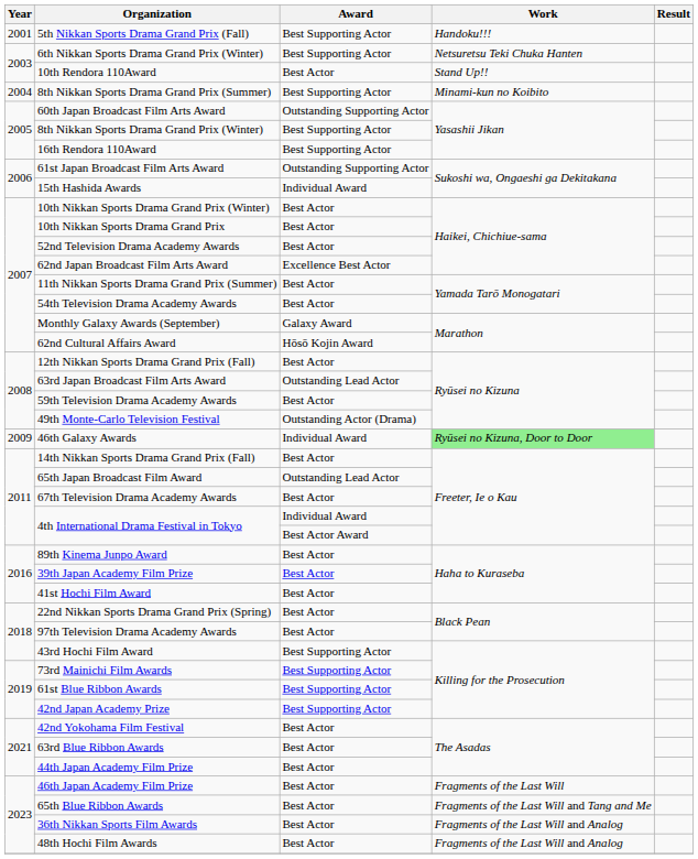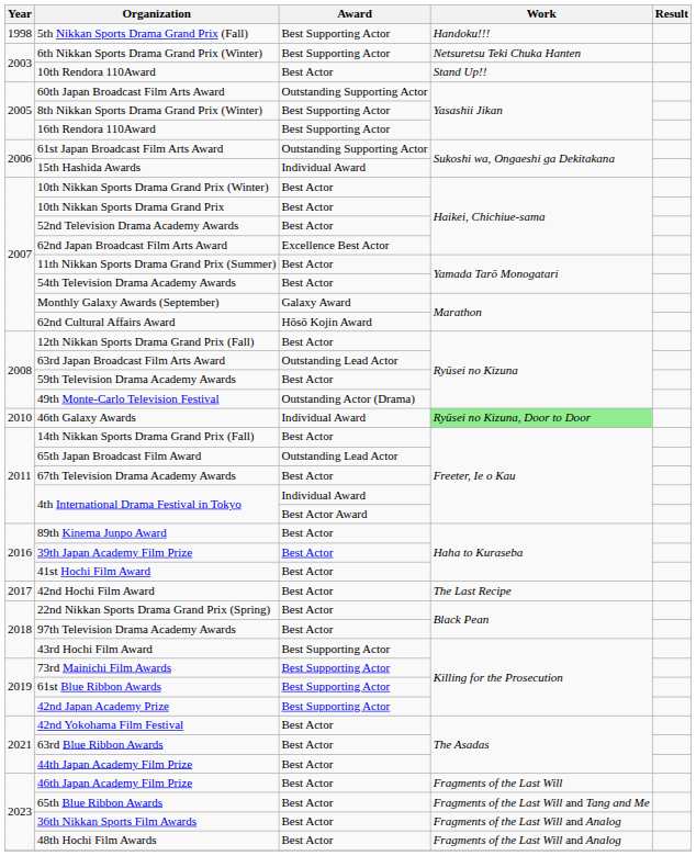5th Nikkan Sports Drama Grand Prix (Fall) | Year: 2001 -> 1998
- row: 2004 | 8th Nikkan Sports Drama Grand Prix (Summer) | Best Supporting Actor | Minami-kun no Koibito
46th Galaxy Awards | Year: 2009 -> 2010
+ row: 2017 | 42nd Hochi Film Award | Best Actor | The Last Recipe
